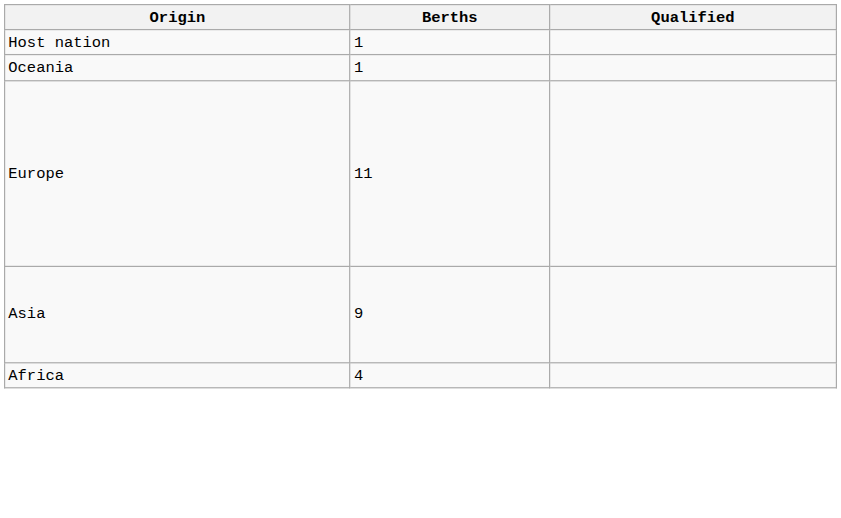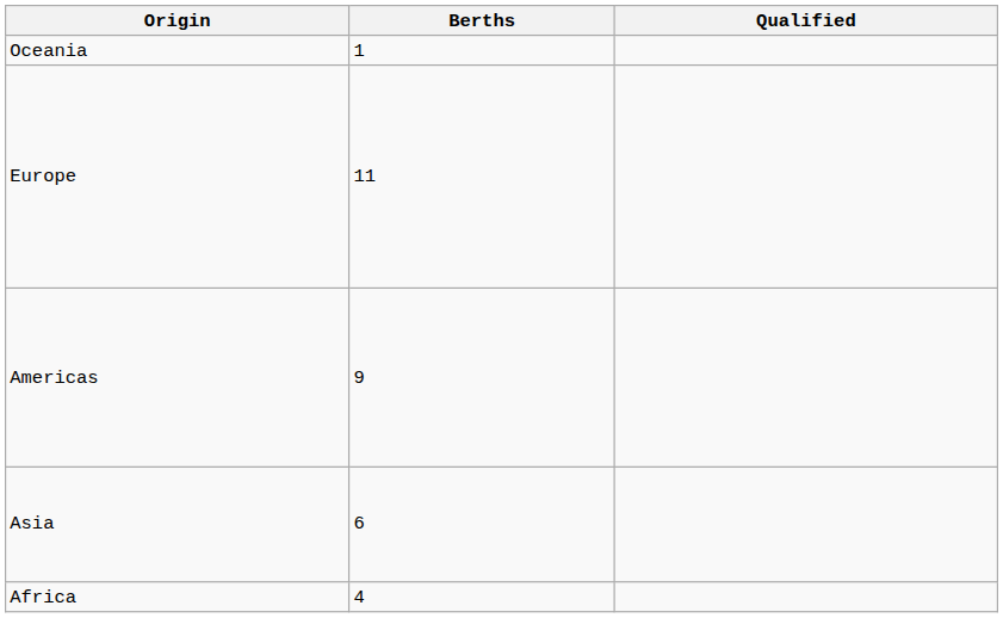- row: Host nation | 1
+ row: Americas | 9
Asia | Berths: 9 -> 6
